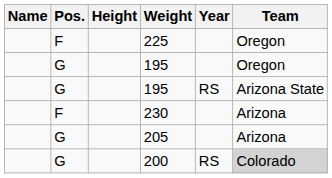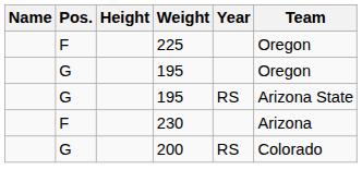- row: G | 205 | Arizona
200 | Team: lightgrey background -> no background
